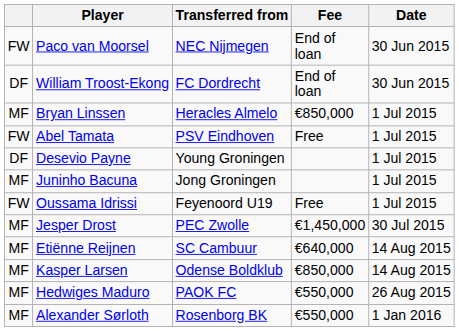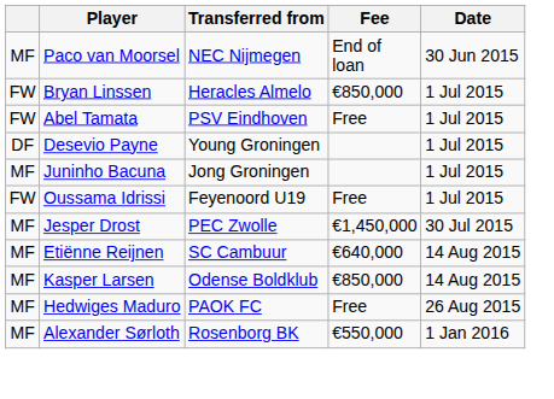Paco van Moorsel | column 1: FW -> MF
- row: DF | William Troost-Ekong | FC Dordrecht | End of loan | 30 Jun 2015
Bryan Linssen | column 1: MF -> FW
Hedwiges Maduro | Fee: €550,000 -> Free
